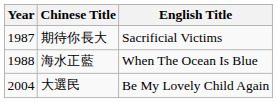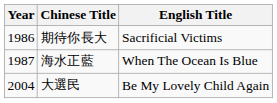期待你長大 | Year: 1987 -> 1986
海水正藍 | Year: 1988 -> 1987
